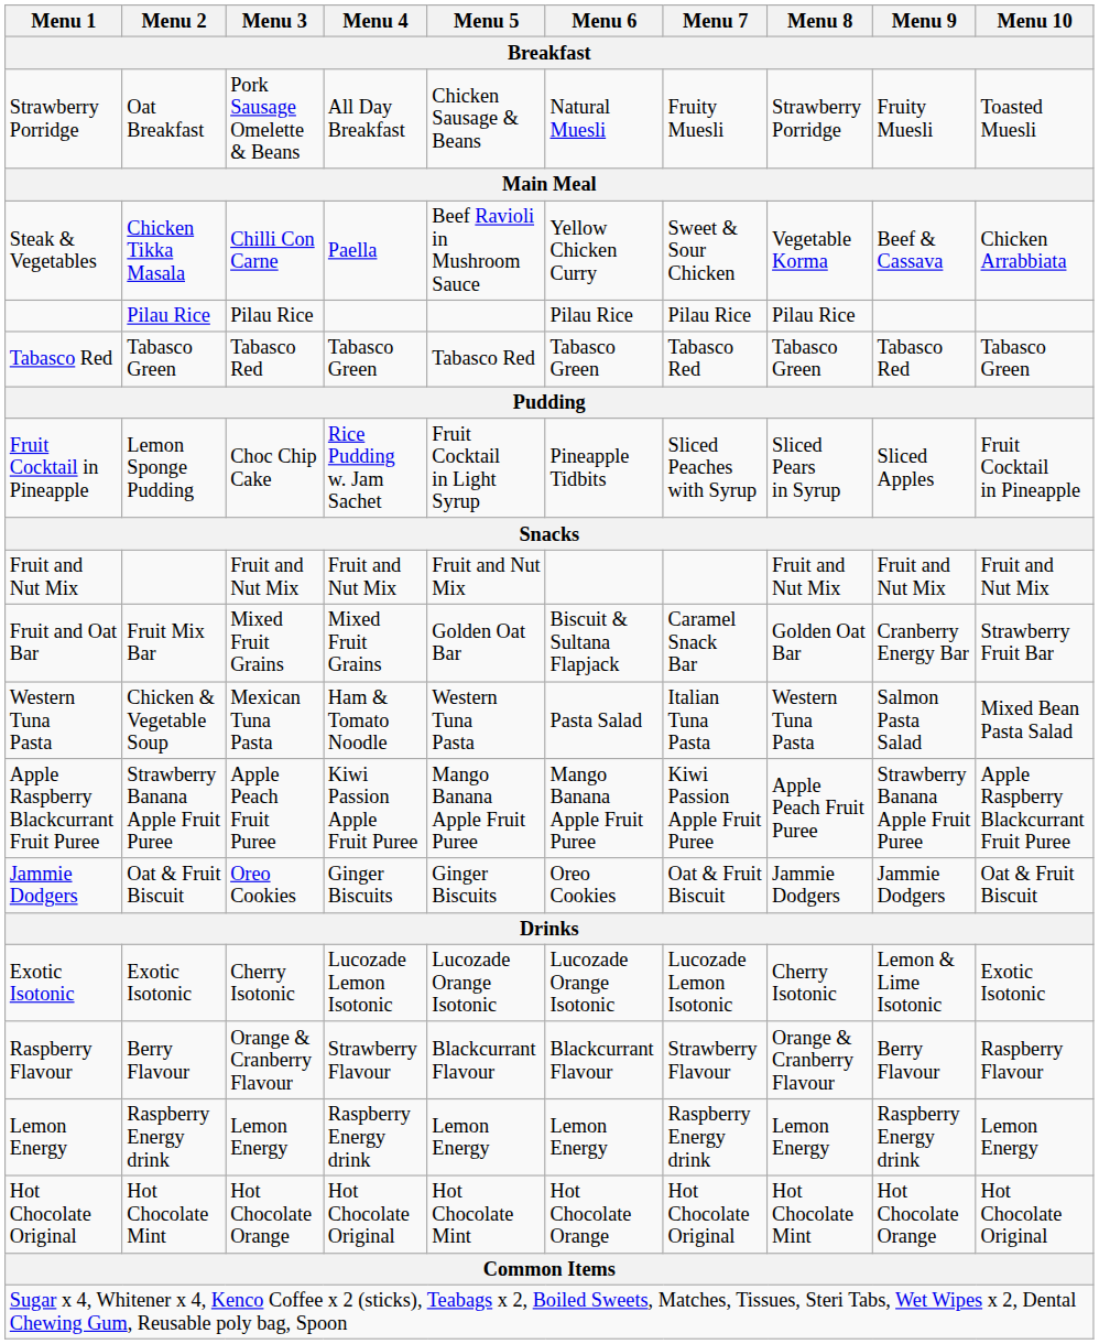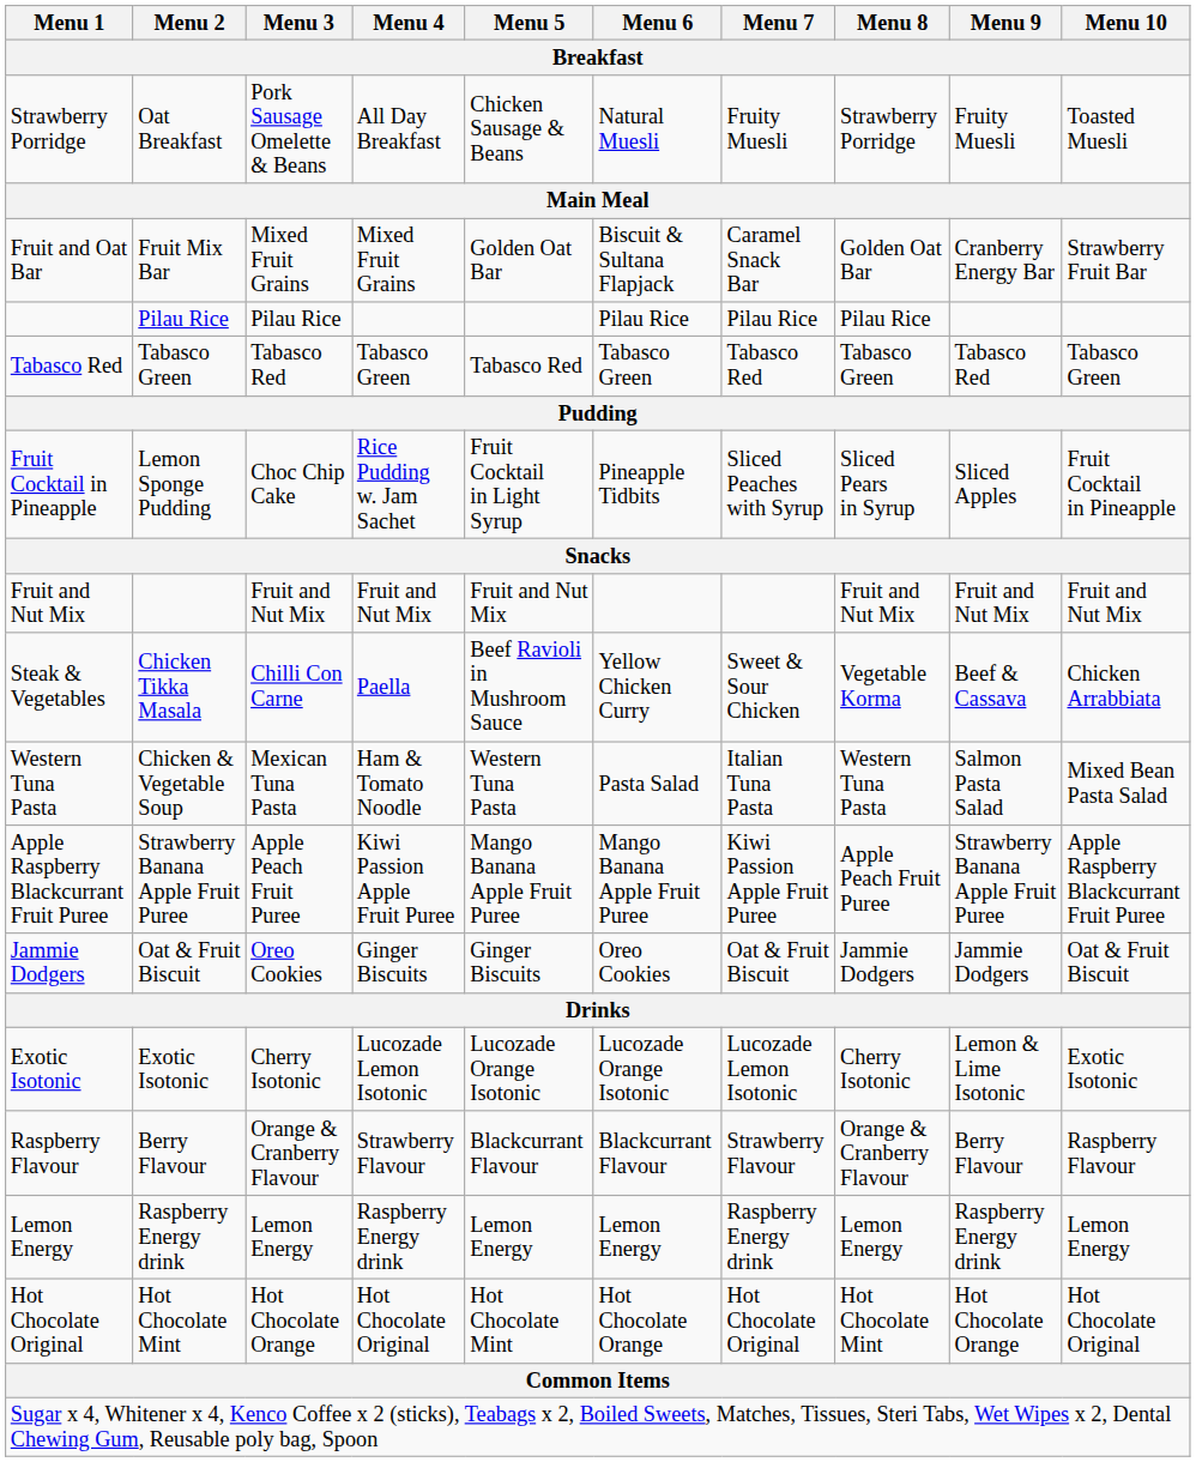rows swapped: Steak & Vegetables <-> Fruit and Oat Bar
